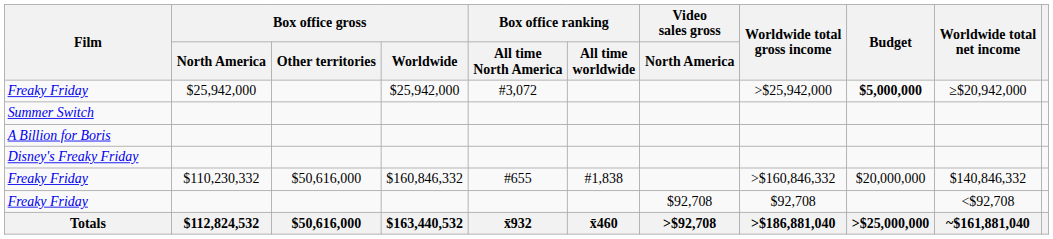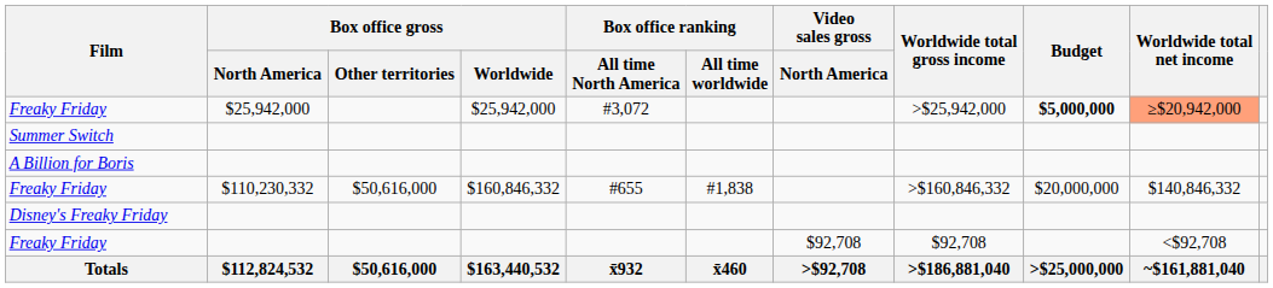Freaky Friday / $25,942,000 | Worldwide total net income: no background -> lightsalmon background
rows swapped: Disney's Freaky Friday <-> Freaky Friday / $110,230,332
